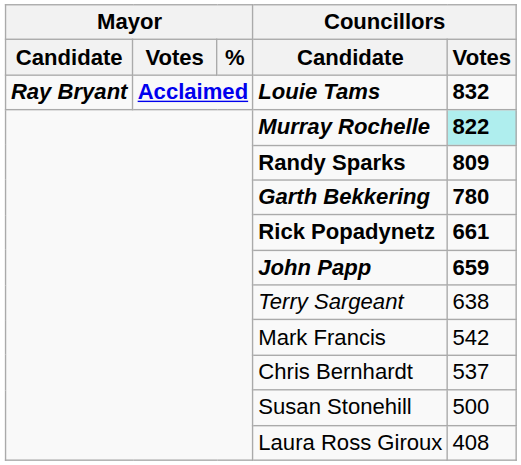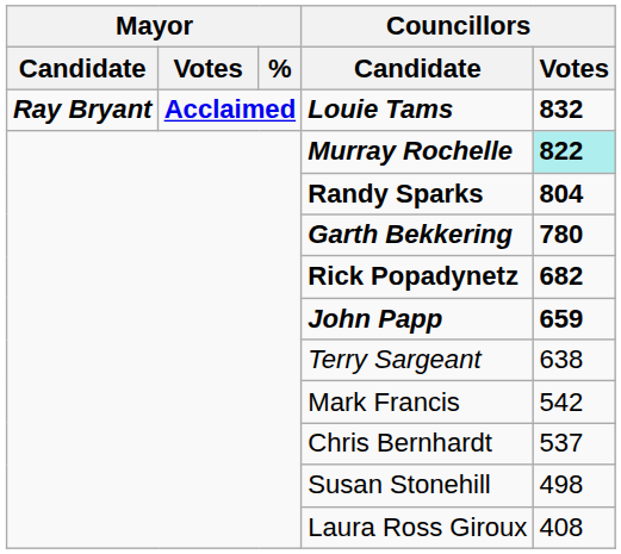Randy Sparks | Councillors / Votes: 809 -> 804
Rick Popadynetz | Councillors / Votes: 661 -> 682
Susan Stonehill | Councillors / Votes: 500 -> 498
